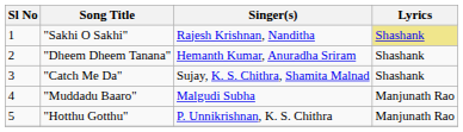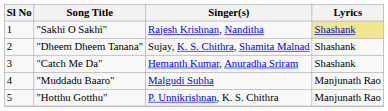"Dheem Dheem Tanana" | Singer(s): Hemanth Kumar, Anuradha Sriram -> Sujay, K. S. Chithra, Shamita Malnad
"Catch Me Da" | Singer(s): Sujay, K. S. Chithra, Shamita Malnad -> Hemanth Kumar, Anuradha Sriram
